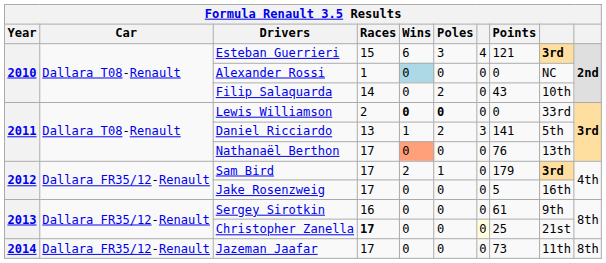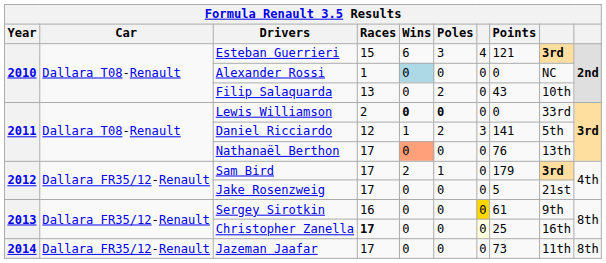Filip Salaquarda | Races: 14 -> 13
Daniel Ricciardo | Races: 13 -> 12
Jake Rosenzweig | column 9: 16th -> 21st
Sergey Sirotkin | column 7: no background -> gold background
Christopher Zanella | column 9: 21st -> 16th
